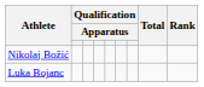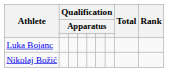rows swapped: Luka Bojanc <-> Nikolaj Božić
